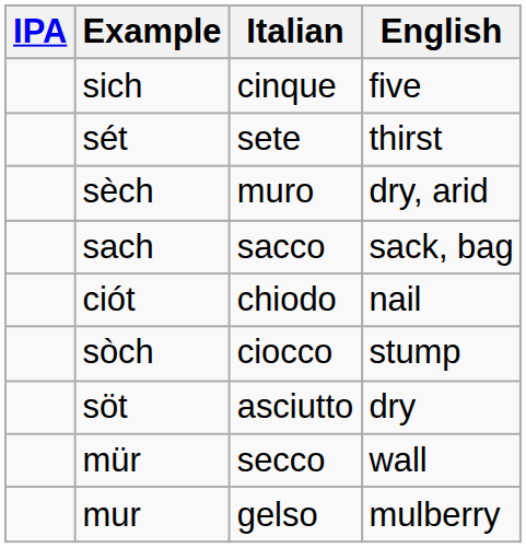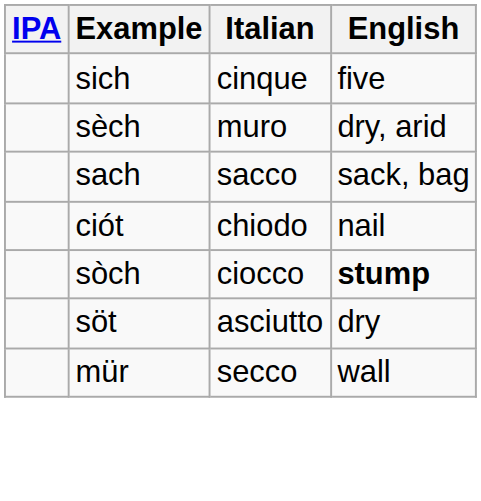- row: sét | sete | thirst
sòch | English: normal -> bold
- row: mur | gelso | mulberry
